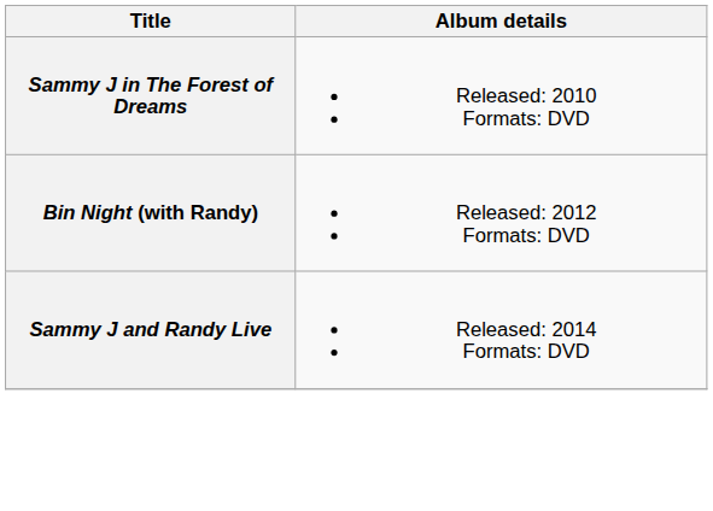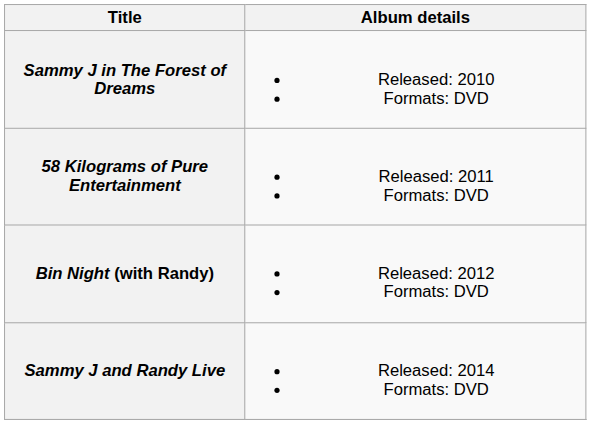+ row: 58 Kilograms of Pure Entertainment | Released: 2011 Formats: DVD
